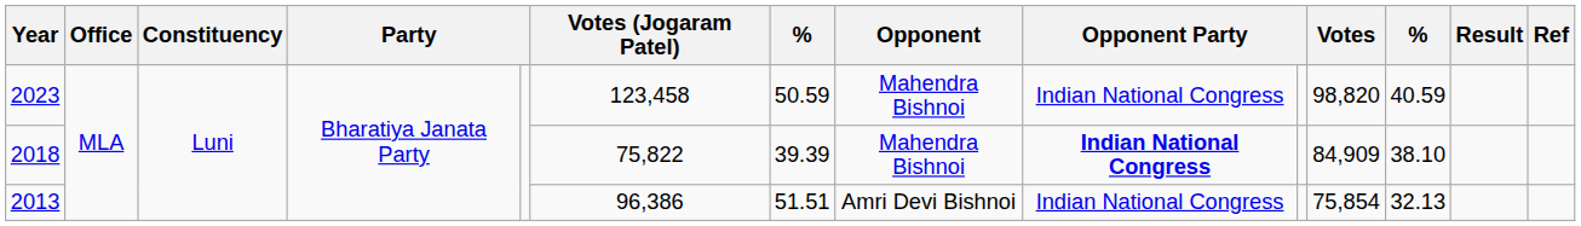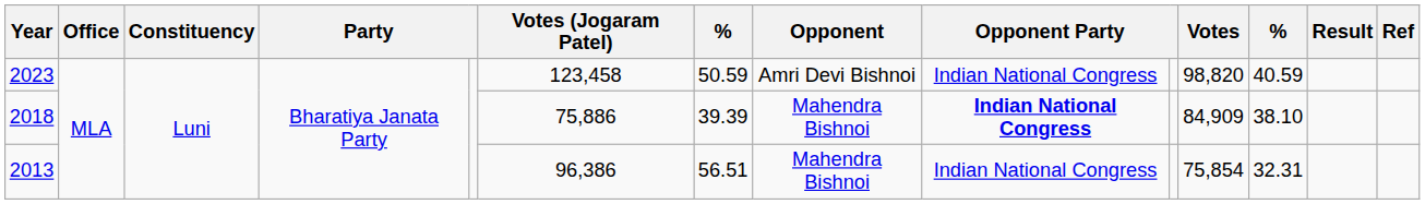2023 | Opponent: Mahendra Bishnoi -> Amri Devi Bishnoi
2018 | Votes (Jogaram Patel): 75,822 -> 75,886
2013 | column 7: 51.51 -> 56.51
2013 | Opponent: Amri Devi Bishnoi -> Mahendra Bishnoi
2013 | column 12: 32.13 -> 32.31
